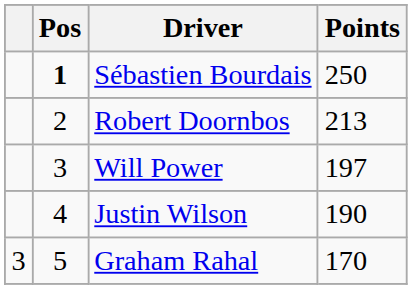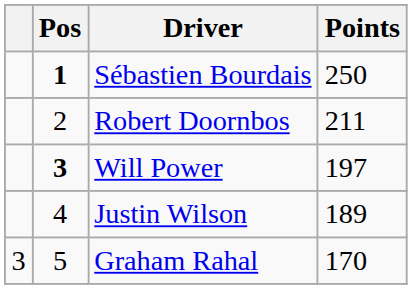Robert Doornbos | Points: 213 -> 211
Will Power | Pos: normal -> bold
Justin Wilson | Points: 190 -> 189
